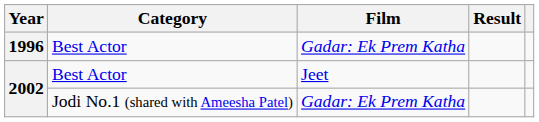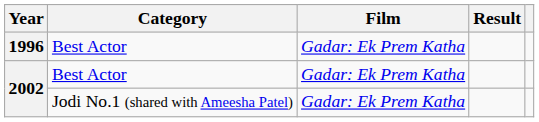2002 / Best Actor | Film: Jeet -> Gadar: Ek Prem Katha
